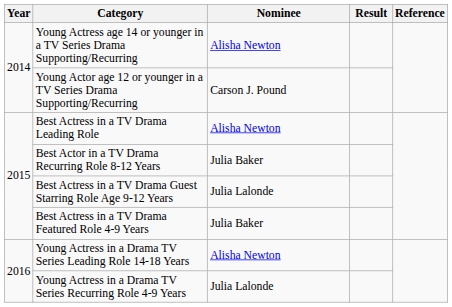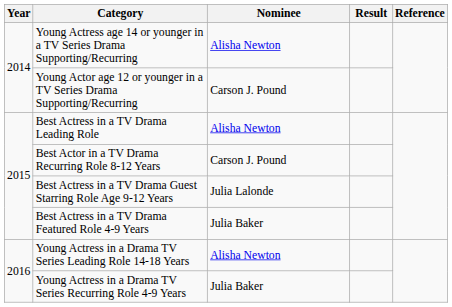Best Actor in a TV Drama Recurring Role 8-12 Years | Nominee: Julia Baker -> Carson J. Pound
Young Actress in a Drama TV Series Recurring Role 4-9 Years | Nominee: Julia Lalonde -> Julia Baker
